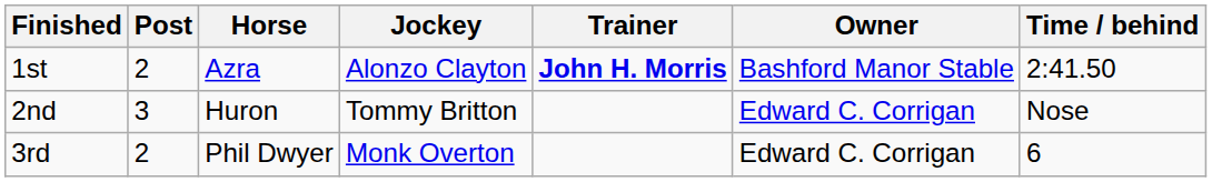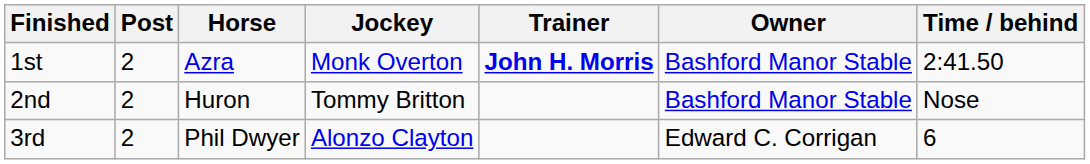1st | Jockey: Alonzo Clayton -> Monk Overton
2nd | Post: 3 -> 2
2nd | Owner: Edward C. Corrigan -> Bashford Manor Stable
3rd | Jockey: Monk Overton -> Alonzo Clayton
